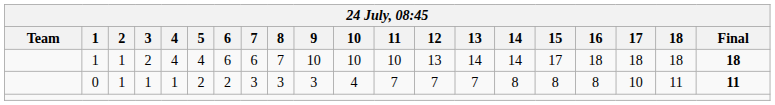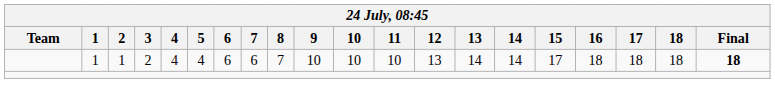- row: 0 | 1 | 1 | 1 | 2 | 2 | 3 | 3 | 3 | 4 | 7 | 7 | 7 | 8 | 8 | 8 | 10 | 11 | 11
